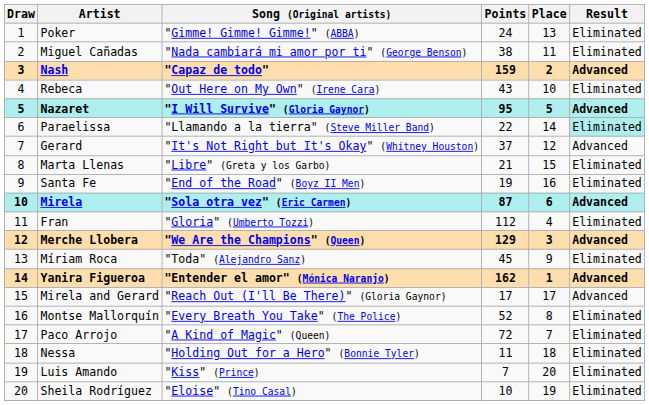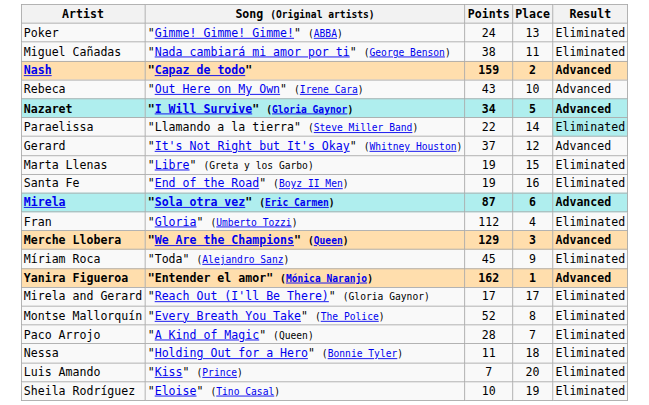- column: Draw | 1 | 2 | 3 | 4 | 5 | 6 | 7 | 8 | 9 | 10 | 11 | 12 | 13 | 14 | 15 | 16 | 17 | 18 | 19 | 20
Rebeca | Result: Eliminated -> Advanced
Nazaret | Points: 95 -> 34
Marta Llenas | Points: 21 -> 19
Mirela and Gerard | Result: Advanced -> Eliminated
Paco Arrojo | Points: 72 -> 28
